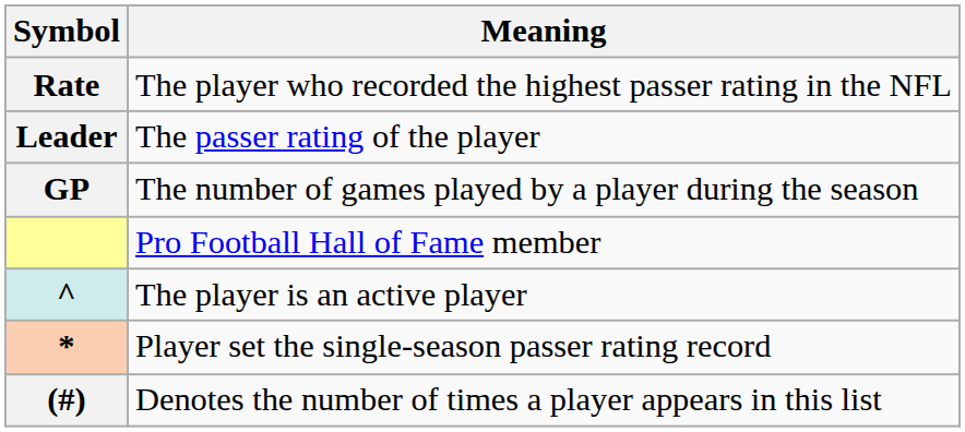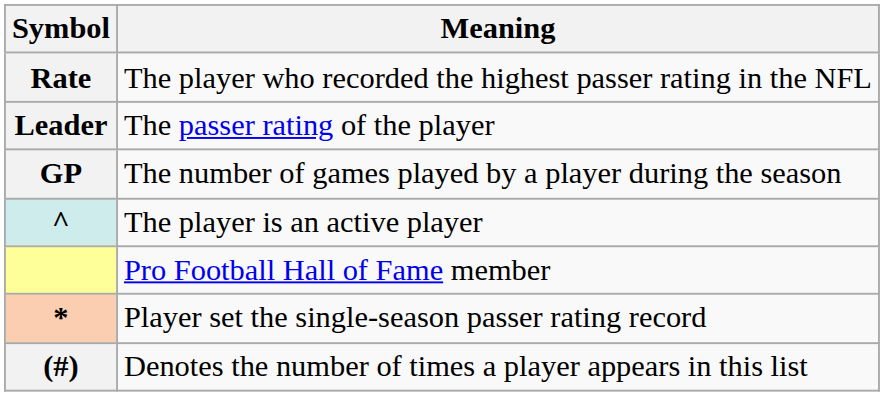rows swapped: Pro Football Hall of Fame member <-> The player is an active player
